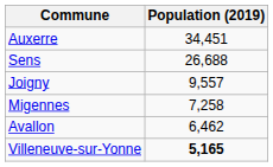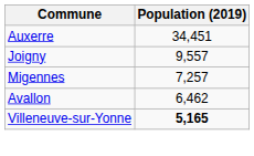- row: Sens | 26,688
Migennes | Population (2019): 7,258 -> 7,257
